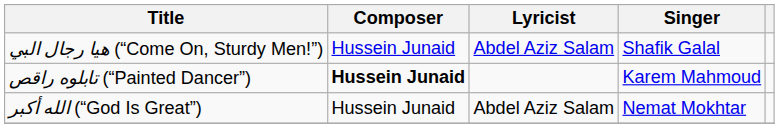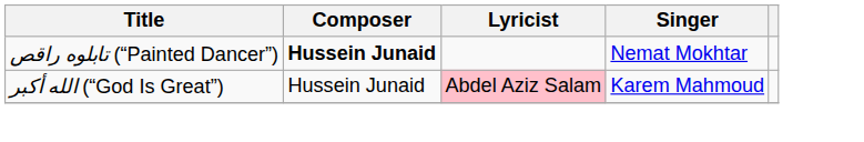- row: هيا رجال البي (“Come On, Sturdy Men!”) | Hussein Junaid | Abdel Aziz Salam | Shafik Galal
تابلوه راقص (“Painted Dancer”) | Singer: Karem Mahmoud -> Nemat Mokhtar
الله أكبر (“God Is Great”) | Lyricist: no background -> pink background
الله أكبر (“God Is Great”) | Singer: Nemat Mokhtar -> Karem Mahmoud
